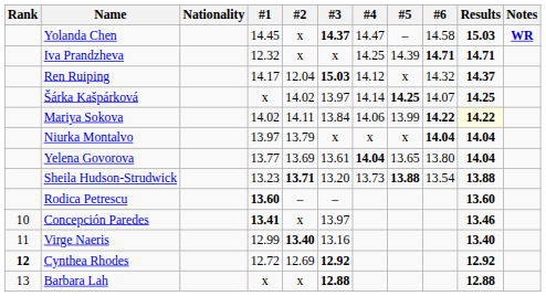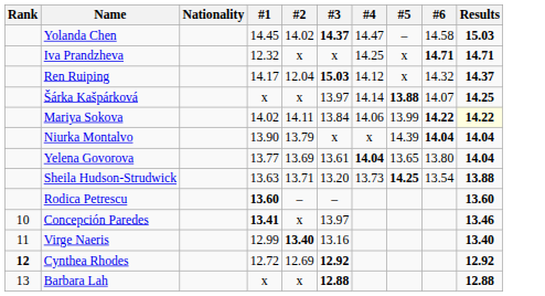- column: Notes | WR
Yolanda Chen | #2: x -> 14.02
Iva Prandzheva | #5: 14.39 -> x
Šárka Kašpárková | #2: 14.02 -> x
Šárka Kašpárková | #5: 14.25 -> 13.88
Niurka Montalvo | #1: 13.97 -> 13.90
Niurka Montalvo | #5: x -> 14.39
Sheila Hudson-Strudwick | #1: 13.23 -> 13.63
Sheila Hudson-Strudwick | #2: bold -> normal
Sheila Hudson-Strudwick | #5: 13.88 -> 14.25
